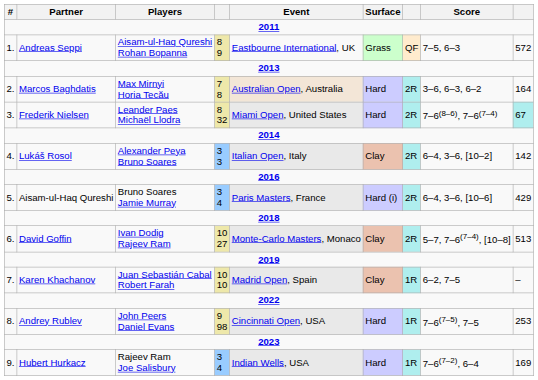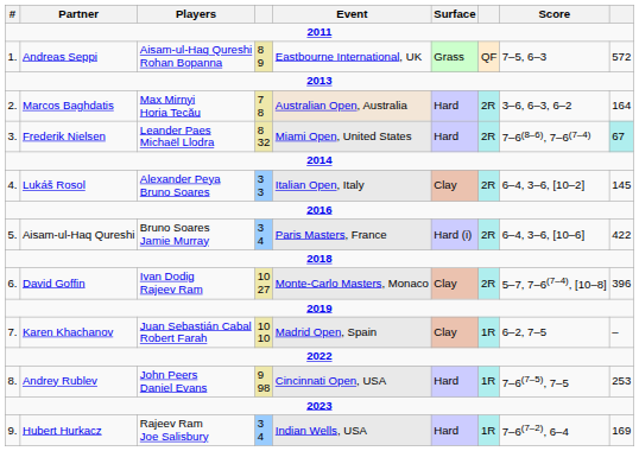Lukáš Rosol | column 9: 142 -> 145
Aisam-ul-Haq Qureshi | column 9: 429 -> 422
David Goffin | column 9: 513 -> 396
